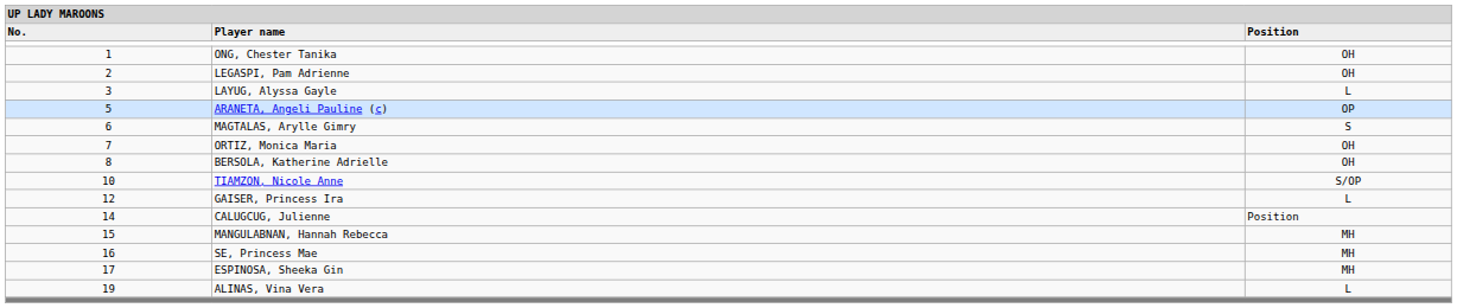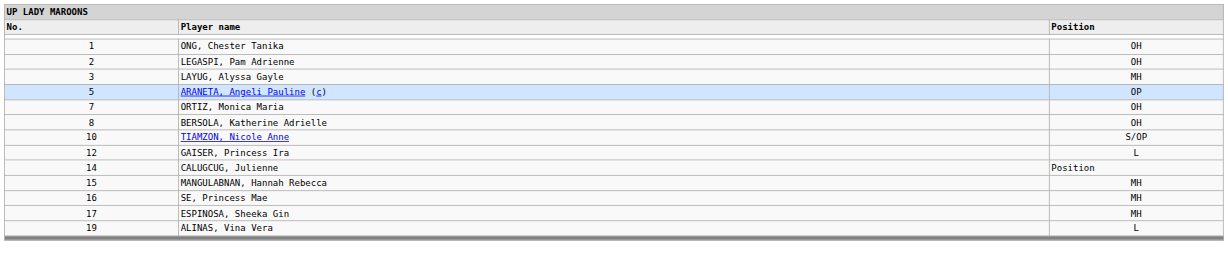LAYUG, Alyssa Gayle | column 3: L -> MH
- row: 6 | MAGTALAS, Arylle Gimry | S
